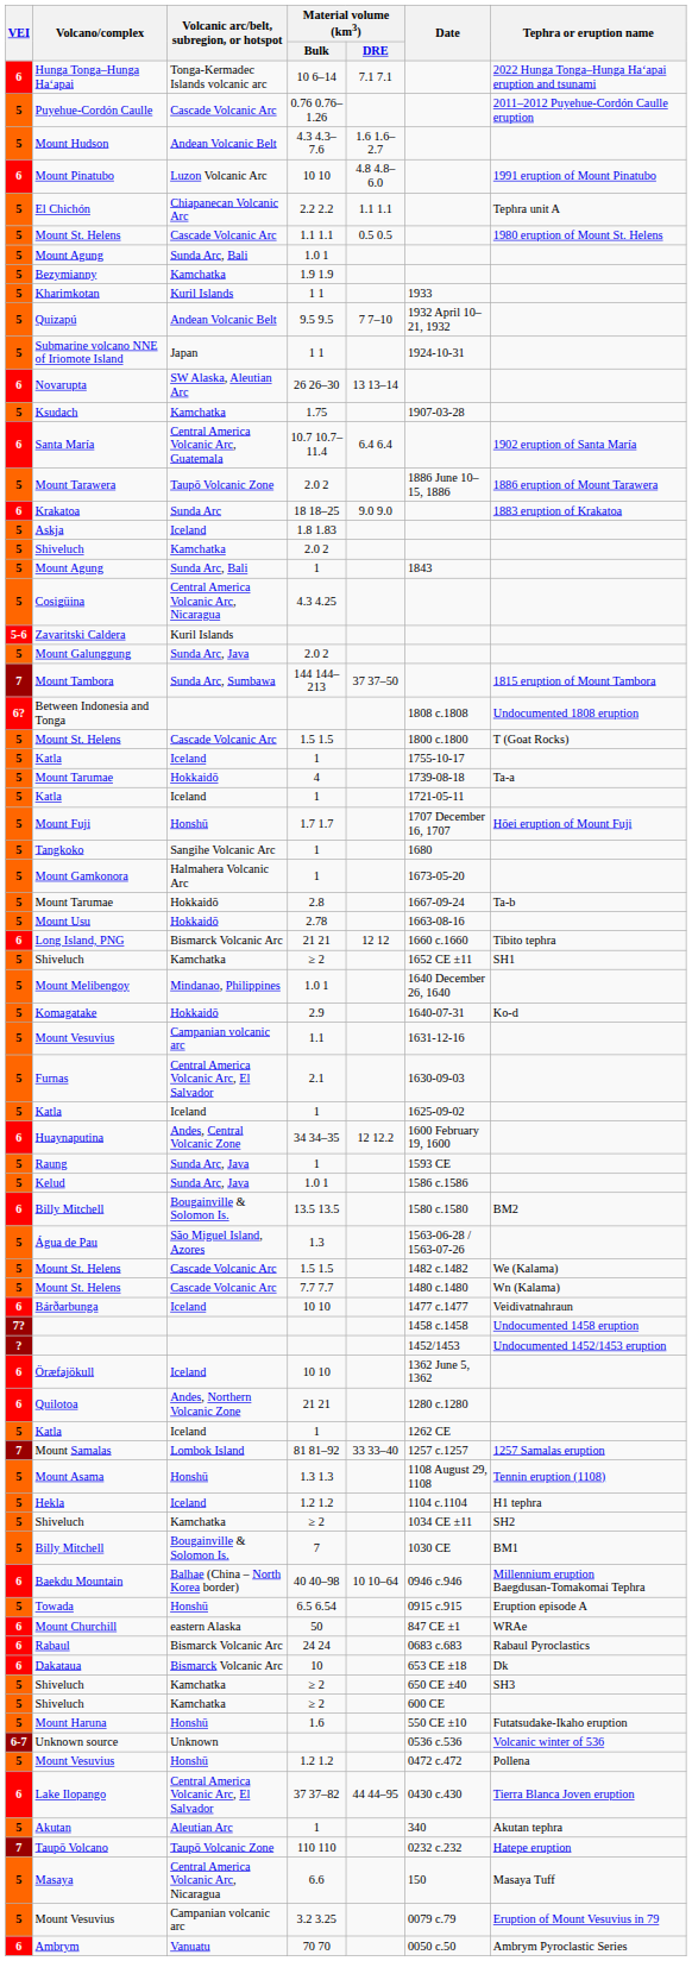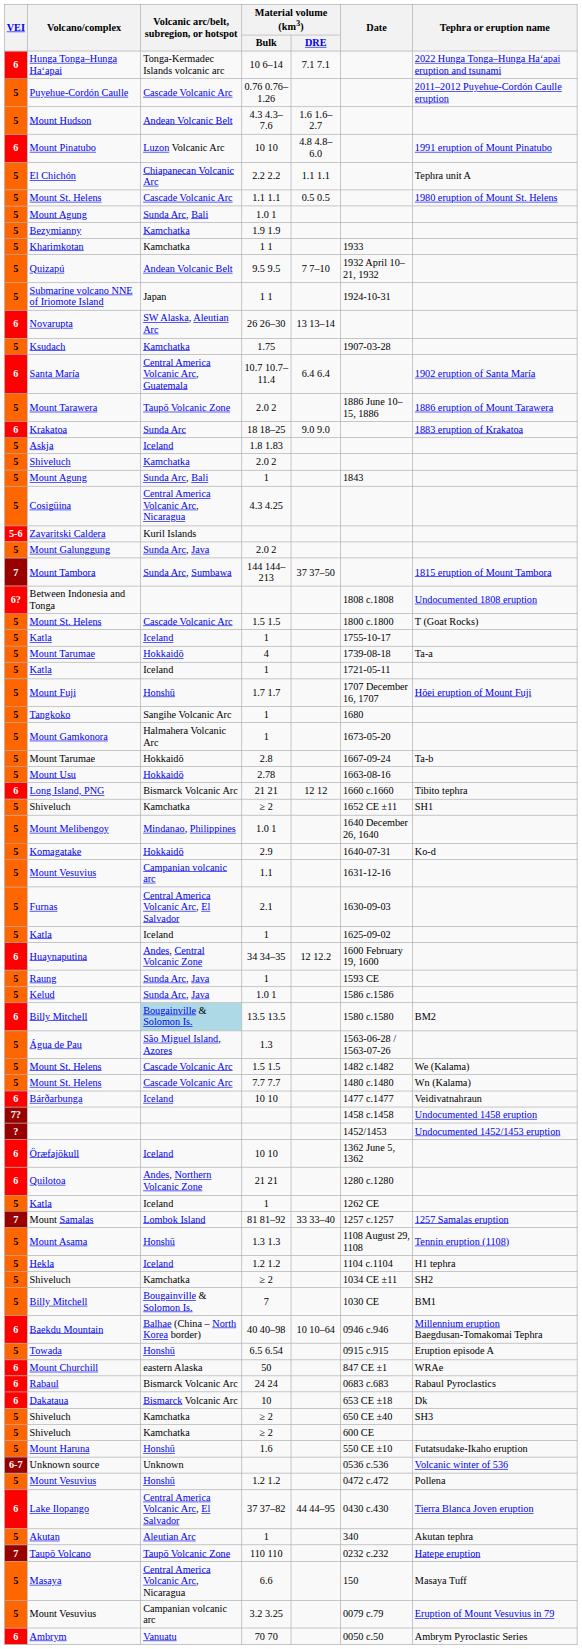Kharimkotan | Volcanic arc/belt, subregion, or hotspot: Kuril Islands -> Kamchatka
Billy Mitchell / 13.5 13.5 | Volcanic arc/belt, subregion, or hotspot: no background -> lightblue background
